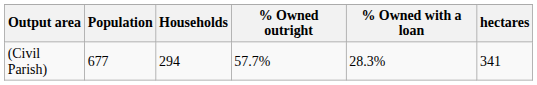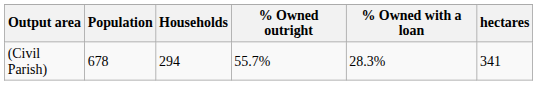(Civil Parish) | Population: 677 -> 678
(Civil Parish) | % Owned outright: 57.7% -> 55.7%
